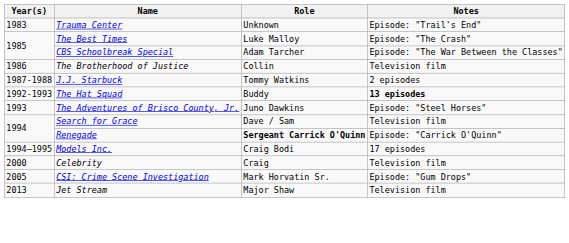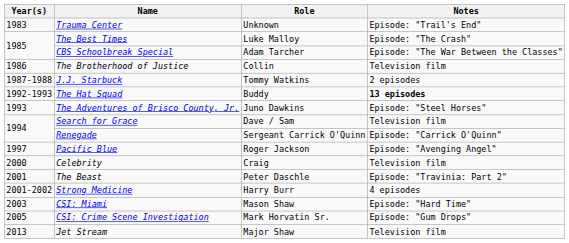Renegade | Role: bold -> normal
- row: 1994–1995 | Models Inc. | Craig Bodi | 17 episodes
+ row: 1997 | Pacific Blue | Roger Jackson | Episode: "Avenging Angel"
+ row: 2001 | The Beast | Peter Daschle | Episode: "Travinia: Part 2"
+ row: 2001-2002 | Strong Medicine | Harry Burr | 4 episodes
+ row: 2003 | CSI: Miami | Mason Shaw | Episode: "Hard Time"
